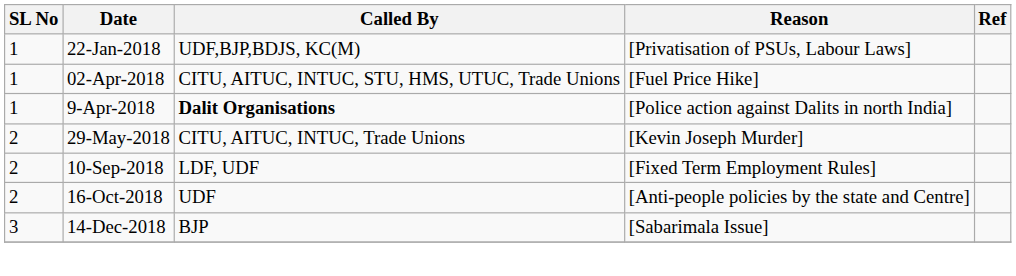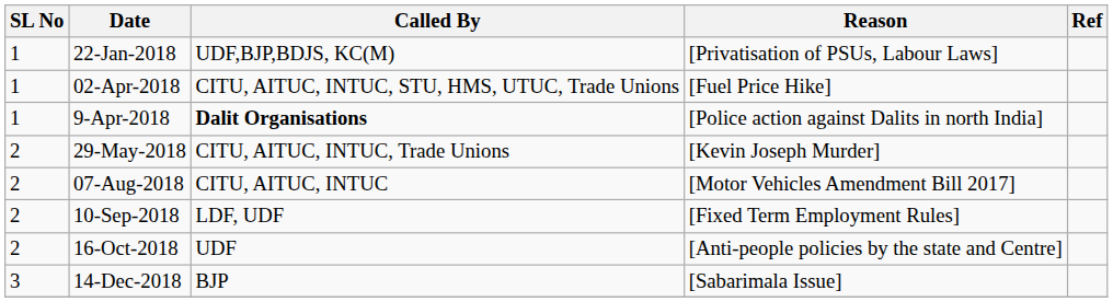+ row: 2 | 07-Aug-2018 | CITU, AITUC, INTUC | [Motor Vehicles Amendment Bill 2017]
